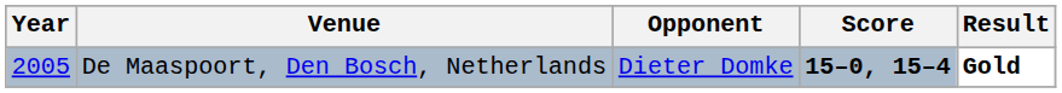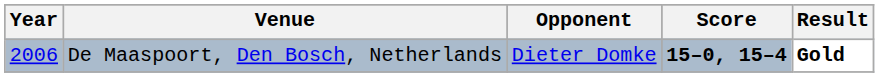De Maaspoort, Den Bosch, Netherlands | Year: 2005 -> 2006
